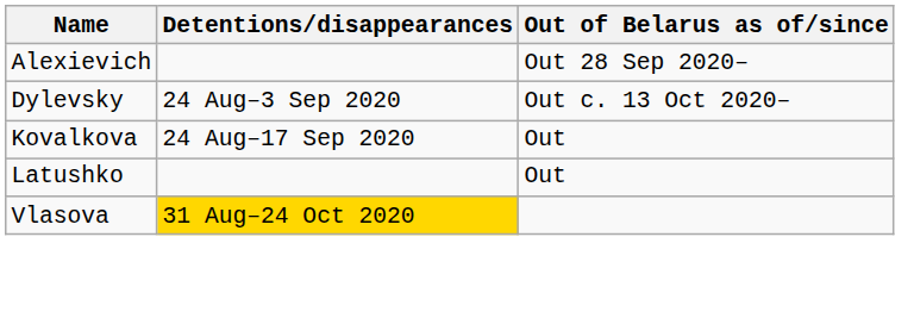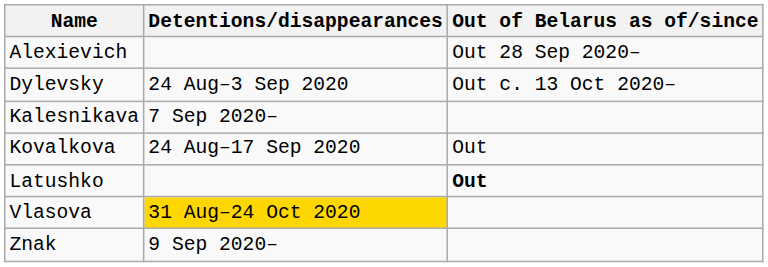+ row: Kalesnikava | 7 Sep 2020–
Latushko | Out of Belarus as of/since: normal -> bold
+ row: Znak | 9 Sep 2020–
